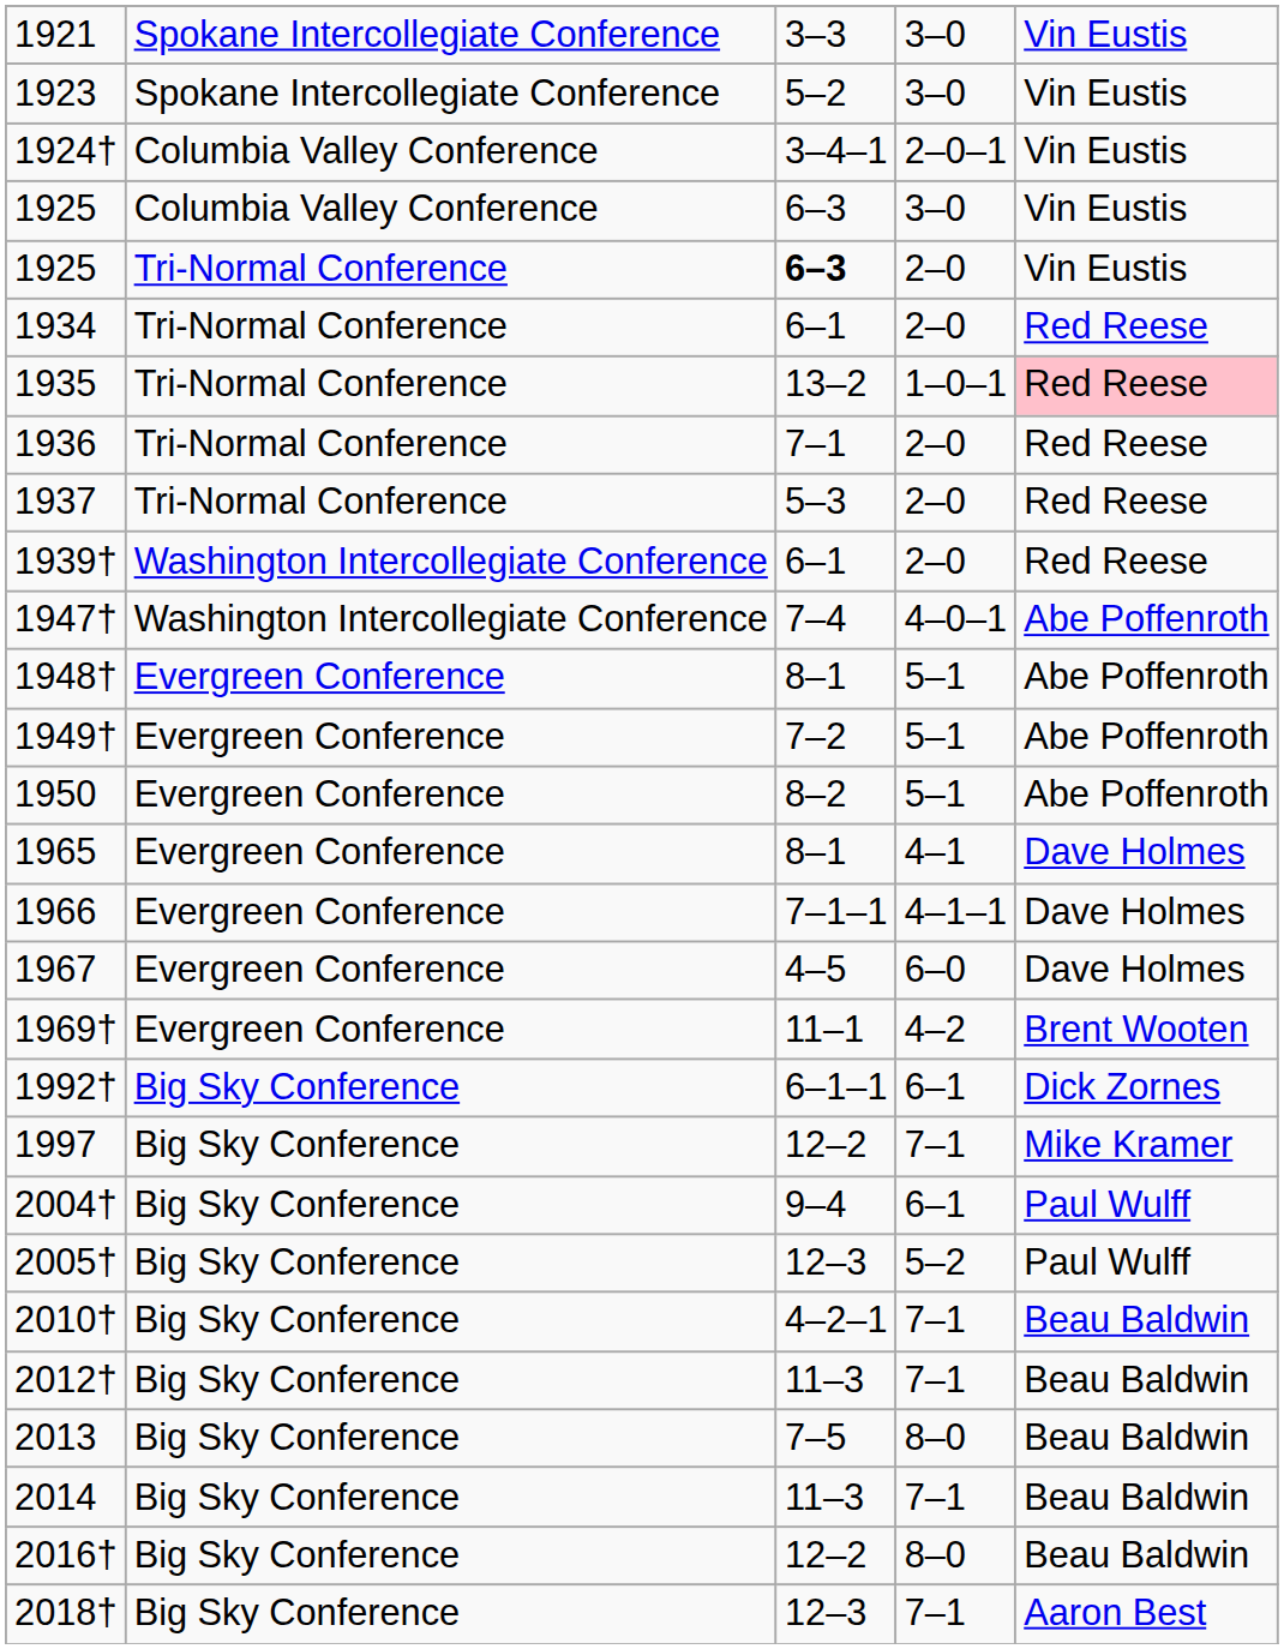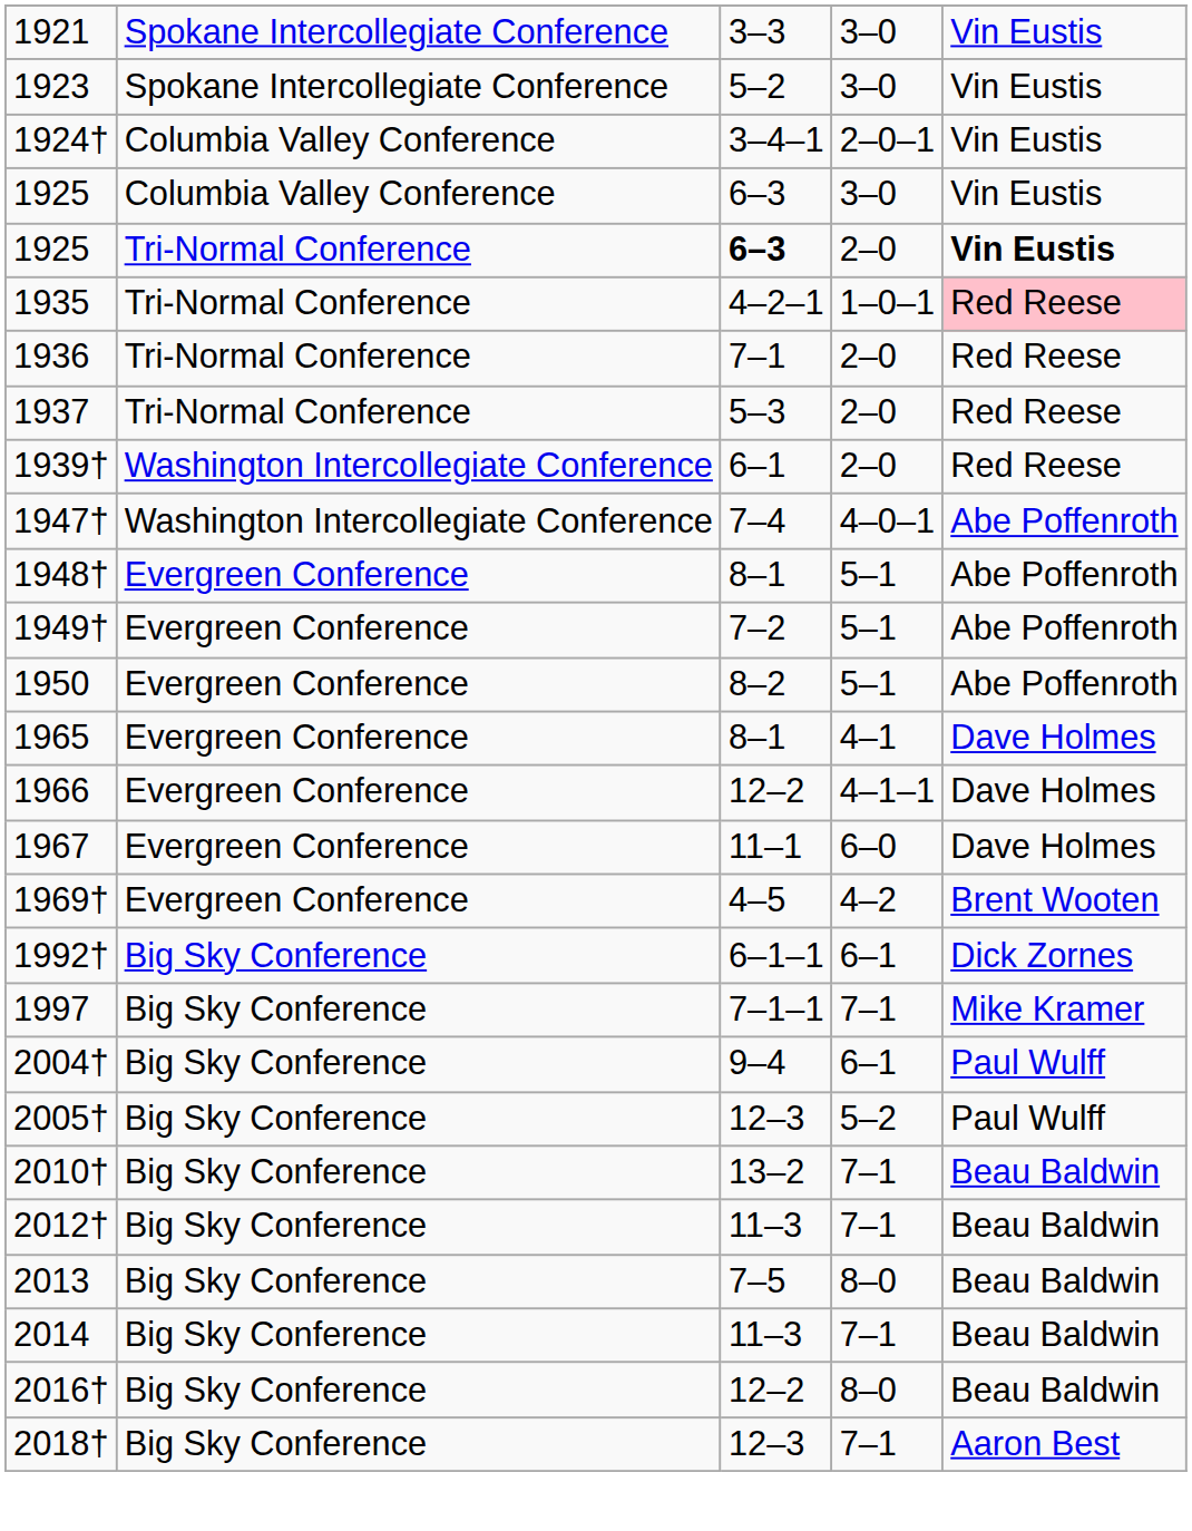1925 / 2–0 | column 5: normal -> bold
- row: 1934 | Tri-Normal Conference | 6–1 | 2–0 | Red Reese
1935 | column 3: 13–2 -> 4–2–1
1966 | column 3: 7–1–1 -> 12–2
1967 | column 3: 4–5 -> 11–1
1969† | column 3: 11–1 -> 4–5
1997 | column 3: 12–2 -> 7–1–1
2010† | column 3: 4–2–1 -> 13–2
